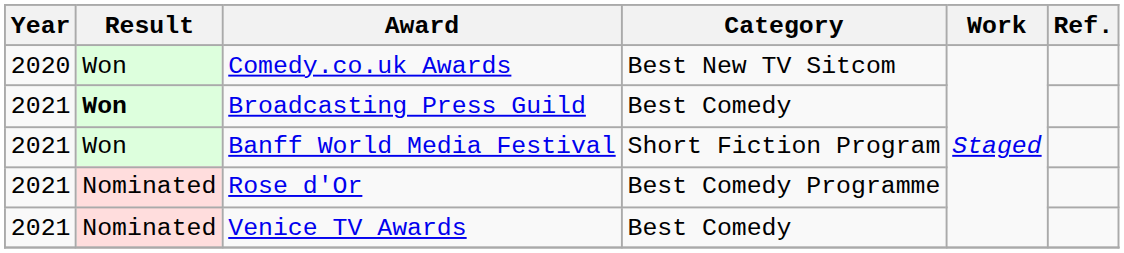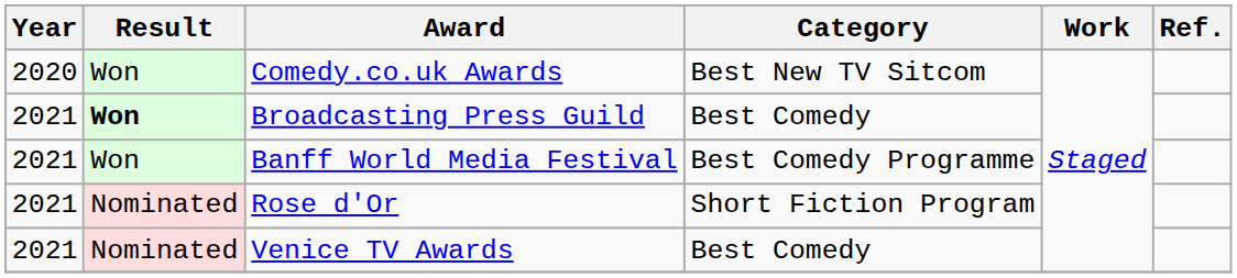Banff World Media Festival | Category: Short Fiction Program -> Best Comedy Programme
Rose d'Or | Category: Best Comedy Programme -> Short Fiction Program
